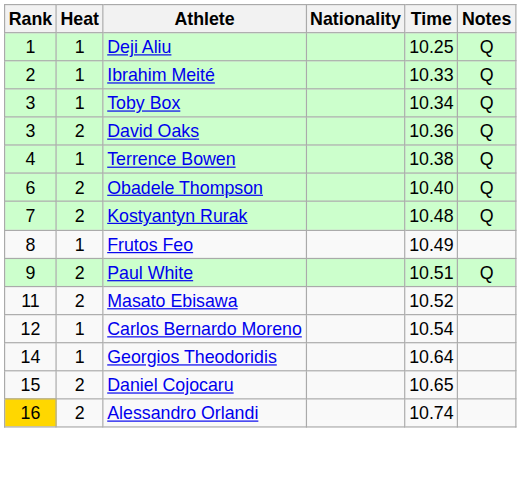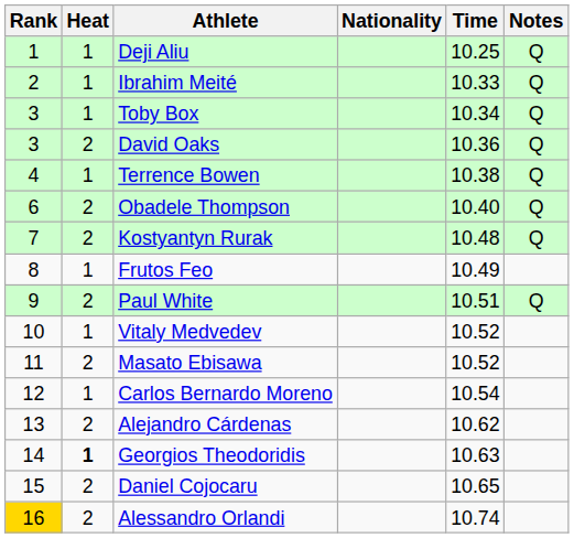+ row: 10 | 1 | Vitaly Medvedev | 10.52
+ row: 13 | 2 | Alejandro Cárdenas | 10.62
Georgios Theodoridis | Heat: normal -> bold
Georgios Theodoridis | Time: 10.64 -> 10.63
